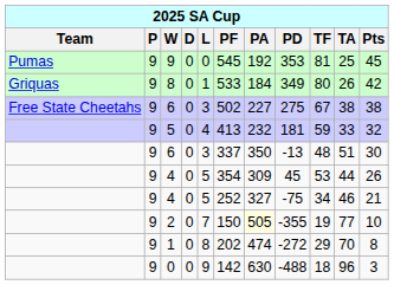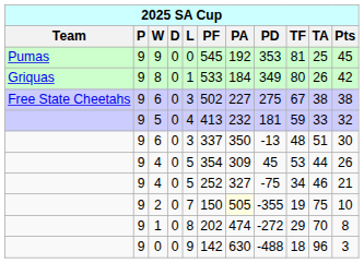2 | TA: 77 -> 75
